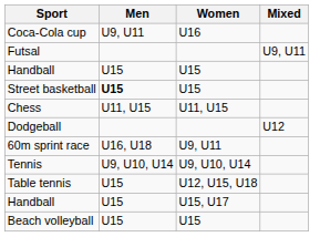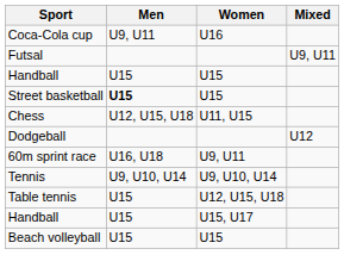Chess | Men: U11, U15 -> U12, U15, U18
